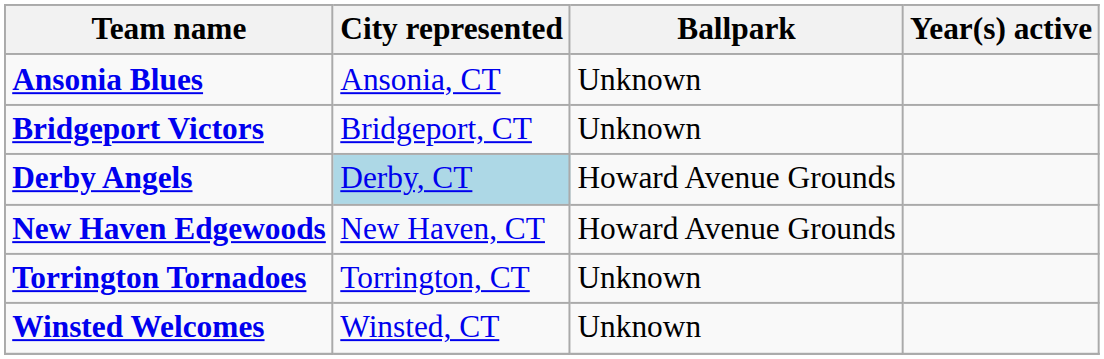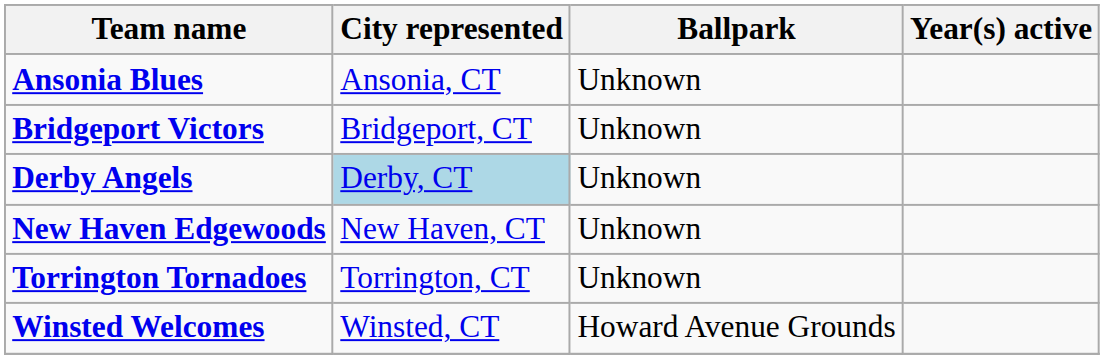Derby Angels | Ballpark: Howard Avenue Grounds -> Unknown
New Haven Edgewoods | Ballpark: Howard Avenue Grounds -> Unknown
Winsted Welcomes | Ballpark: Unknown -> Howard Avenue Grounds
